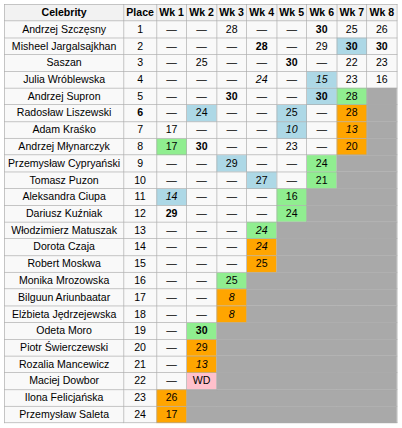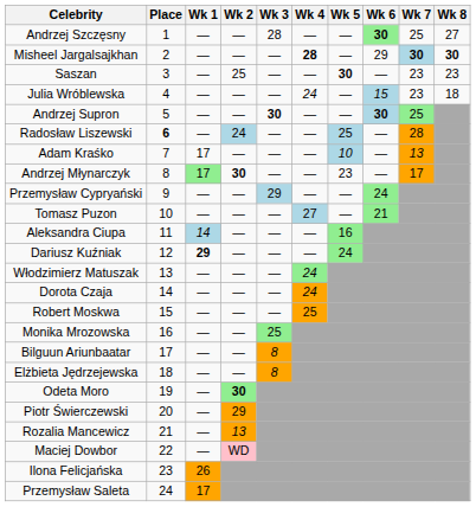Andrzej Szczęsny | Wk 6: no background -> lightgreen background
Andrzej Szczęsny | Wk 8: 26 -> 27
Saszan | Wk 7: 22 -> 23
Julia Wróblewska | Wk 8: 16 -> 18
Andrzej Supron | Wk 7: 28 -> 25
Andrzej Młynarczyk | Wk 7: 20 -> 17
